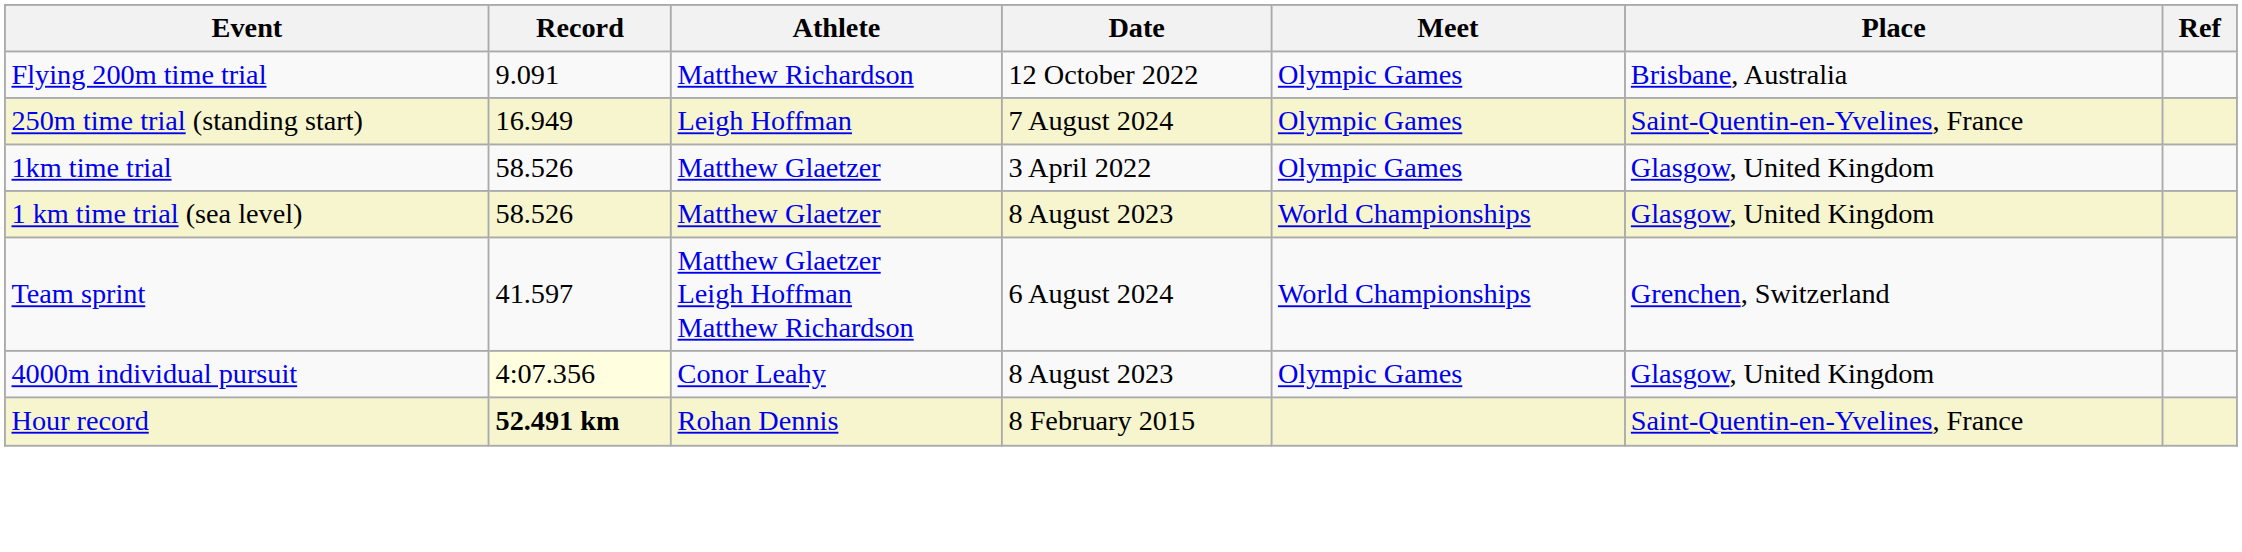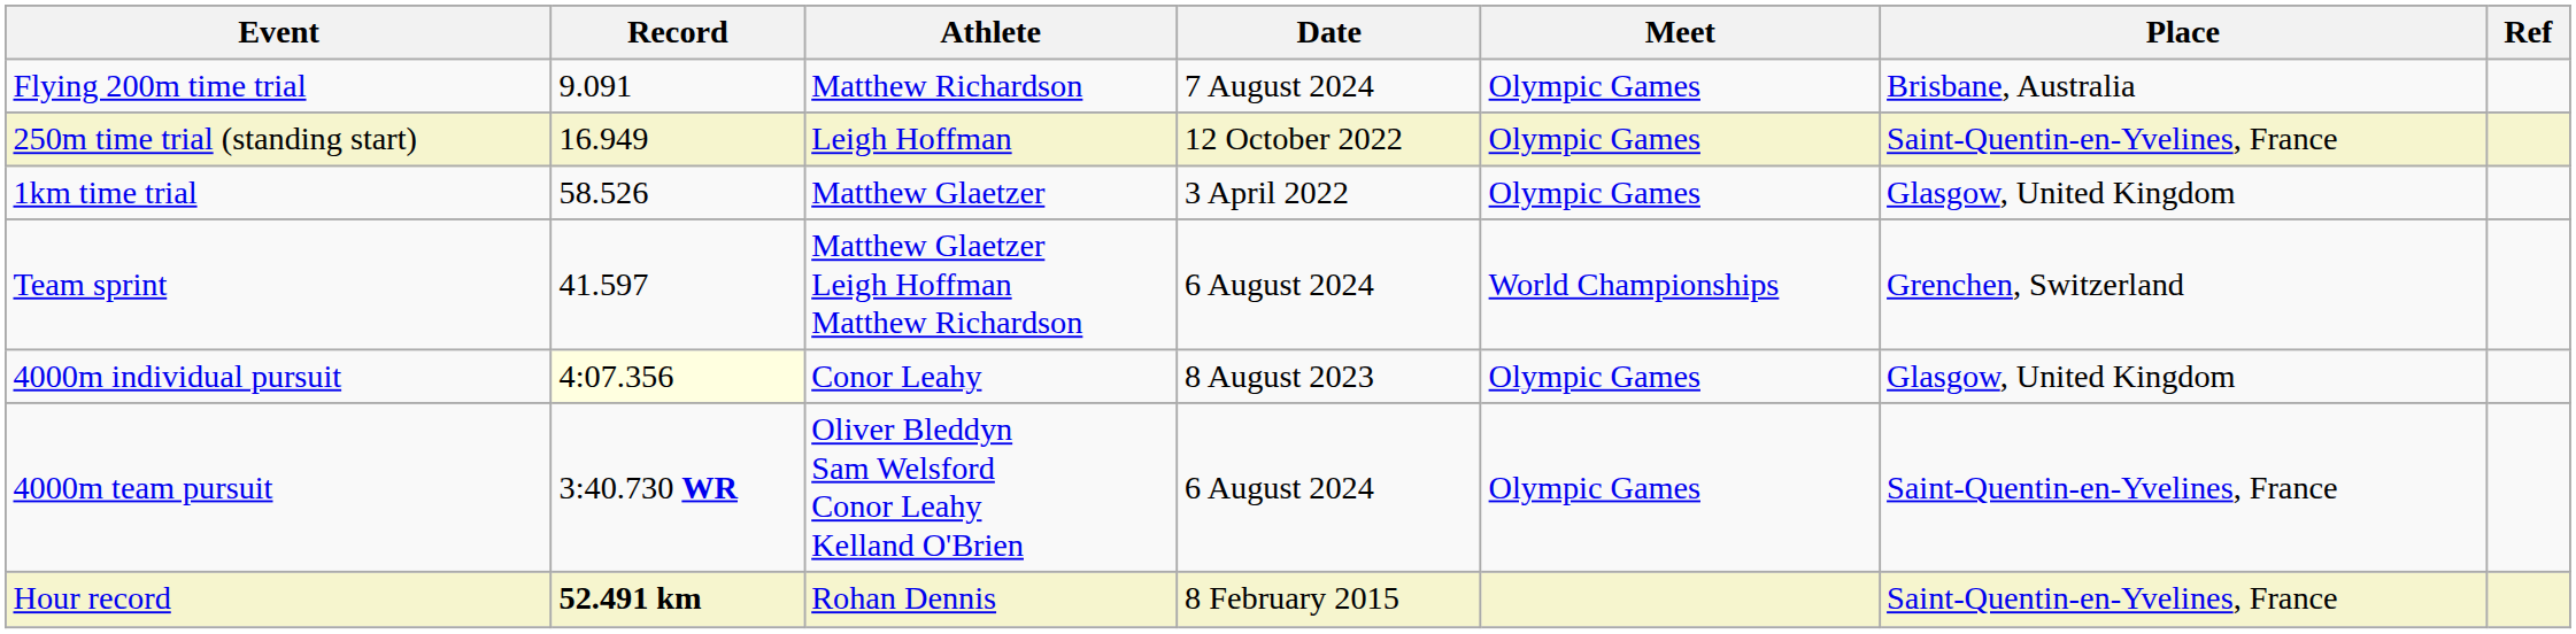Flying 200m time trial | Date: 12 October 2022 -> 7 August 2024
250m time trial (standing start) | Date: 7 August 2024 -> 12 October 2022
- row: 1 km time trial (sea level) | 58.526 | Matthew Glaetzer | 8 August 2023 | World Championships | Glasgow, United Kingdom
+ row: 4000m team pursuit | 3:40.730 WR | Oliver Bleddyn Sam Welsford Conor Leahy Kelland O'Brien | 6 August 2024 | Olympic Games | Saint-Quentin-en-Yvelines, France
